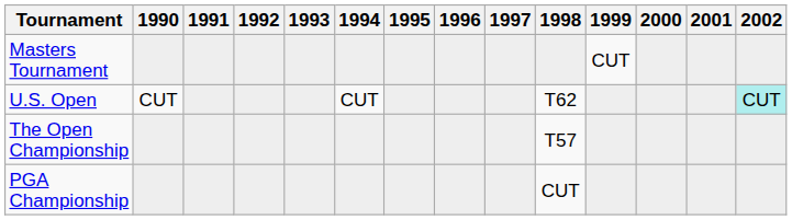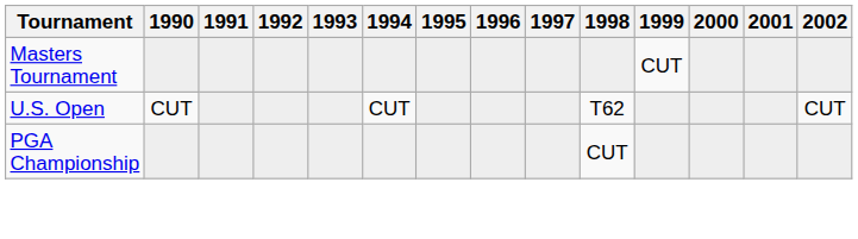U.S. Open | 2002: paleturquoise background -> no background
- row: The Open Championship | T57
